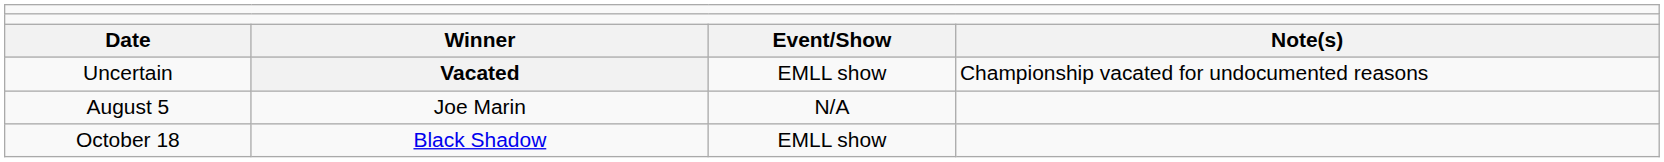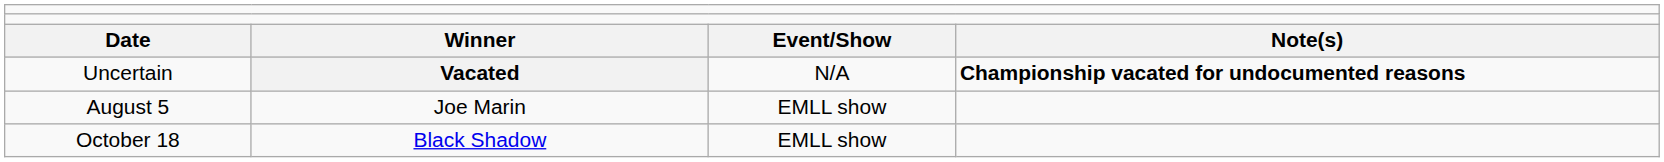Uncertain | column 3: EMLL show -> N/A
Uncertain | column 4: normal -> bold
August 5 | column 3: N/A -> EMLL show
